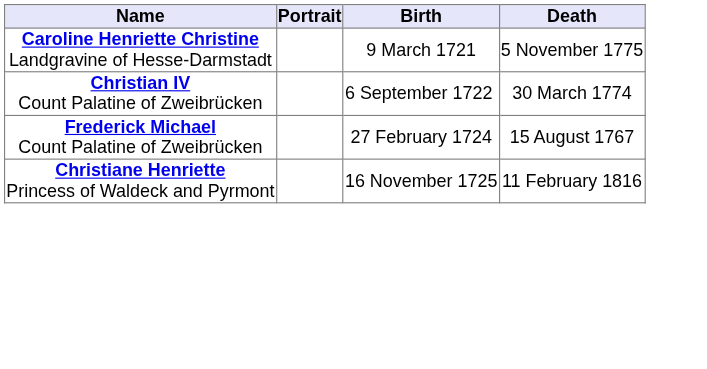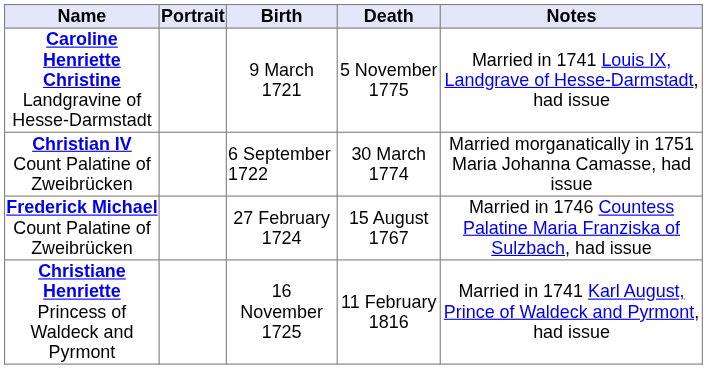+ column: Notes | Married in 1741 Louis IX, Landgrave of Hesse-Darmstadt, had issue | Married morganatically in 1751 Maria Johanna Camasse, had issue | Married in 1746 Countess Palatine Maria Franziska of Sulzbach, had issue | Married in 1741 Karl August, Prince of Waldeck and Pyrmont, had issue
